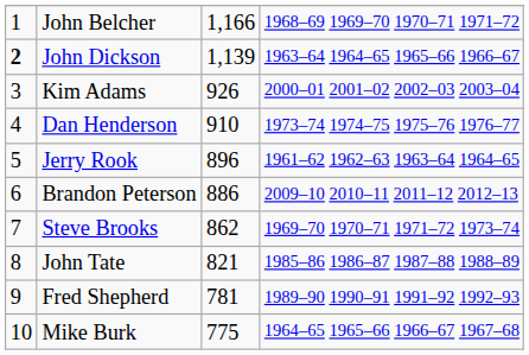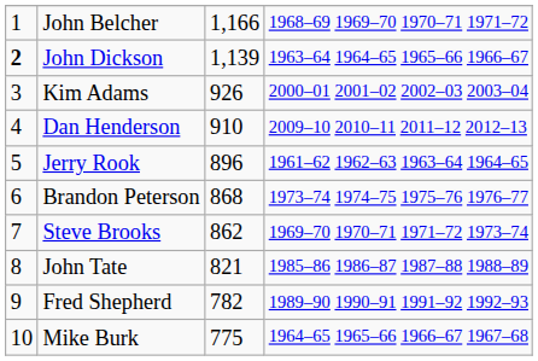Dan Henderson | column 4: 1973–74 1974–75 1975–76 1976–77 -> 2009–10 2010–11 2011–12 2012–13
Brandon Peterson | column 3: 886 -> 868
Brandon Peterson | column 4: 2009–10 2010–11 2011–12 2012–13 -> 1973–74 1974–75 1975–76 1976–77
Fred Shepherd | column 3: 781 -> 782
